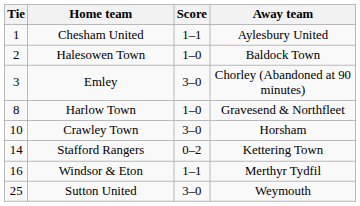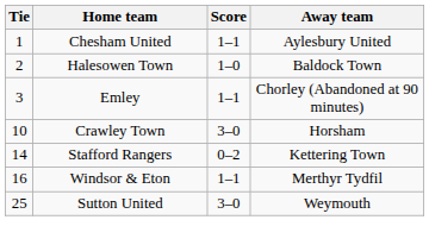Emley | Score: 3–0 -> 1–1
- row: 8 | Harlow Town | 1–0 | Gravesend & Northfleet
